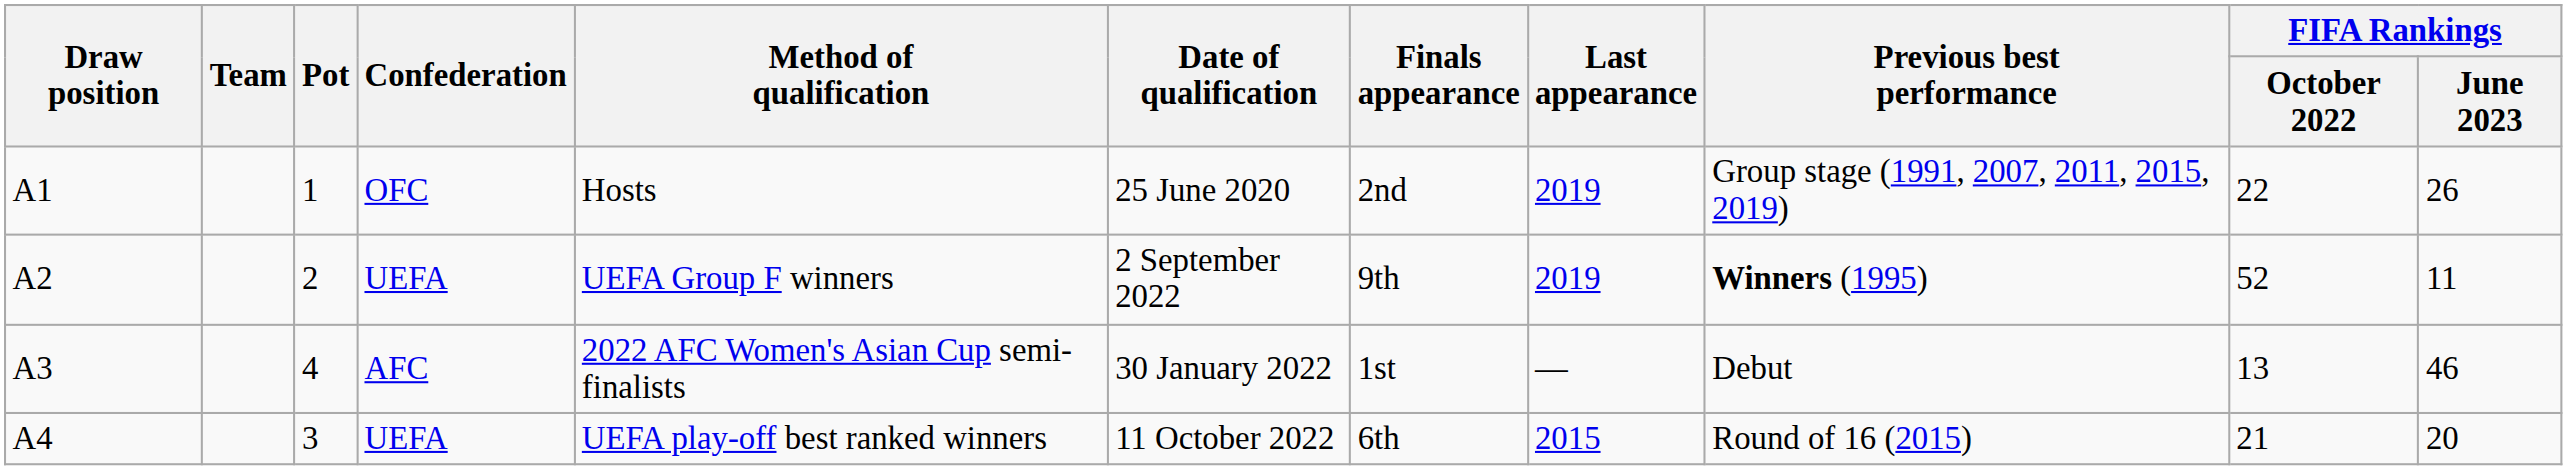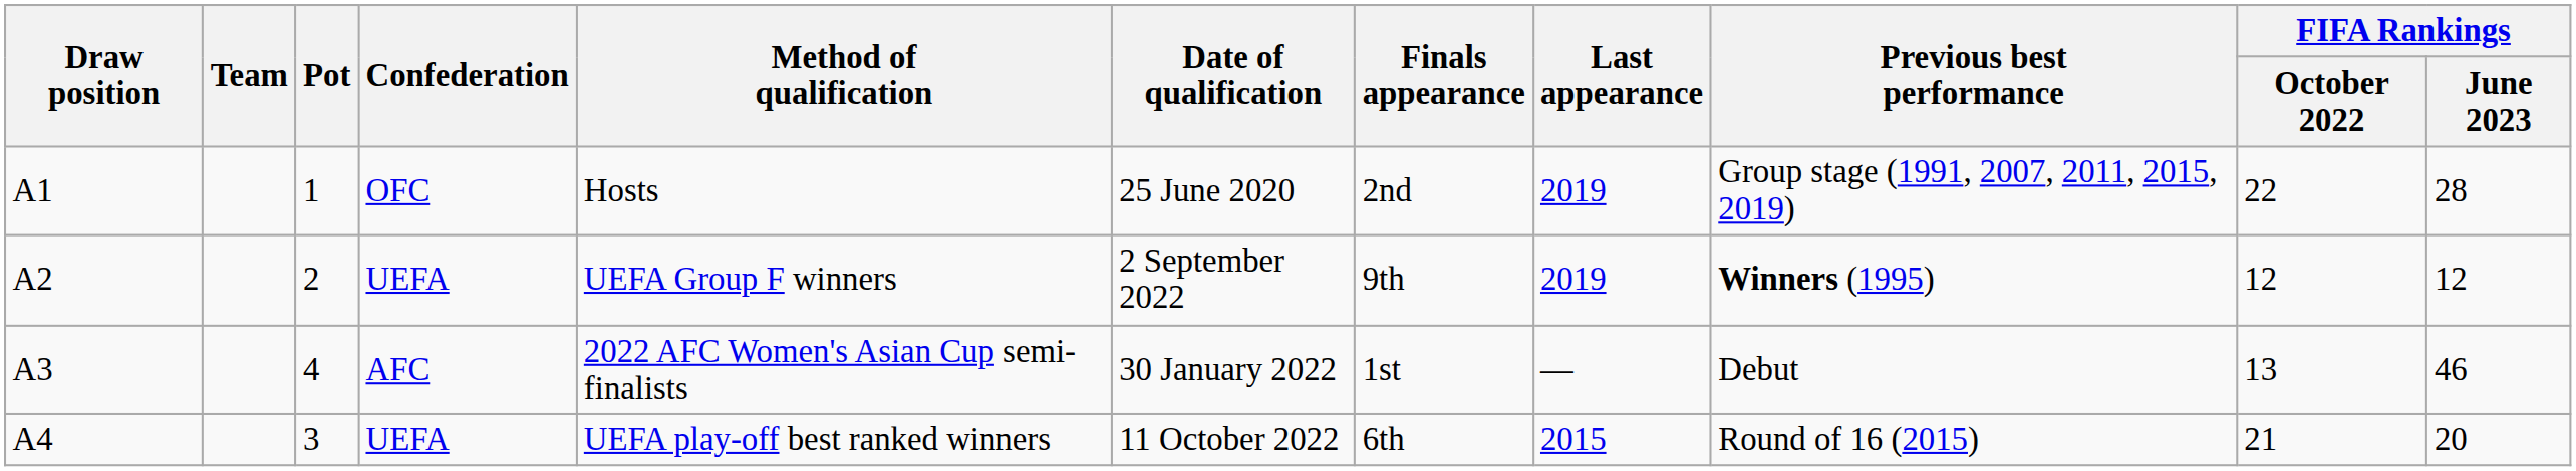A1 | FIFA Rankings / June 2023: 26 -> 28
A2 | FIFA Rankings / October 2022: 52 -> 12
A2 | FIFA Rankings / June 2023: 11 -> 12
